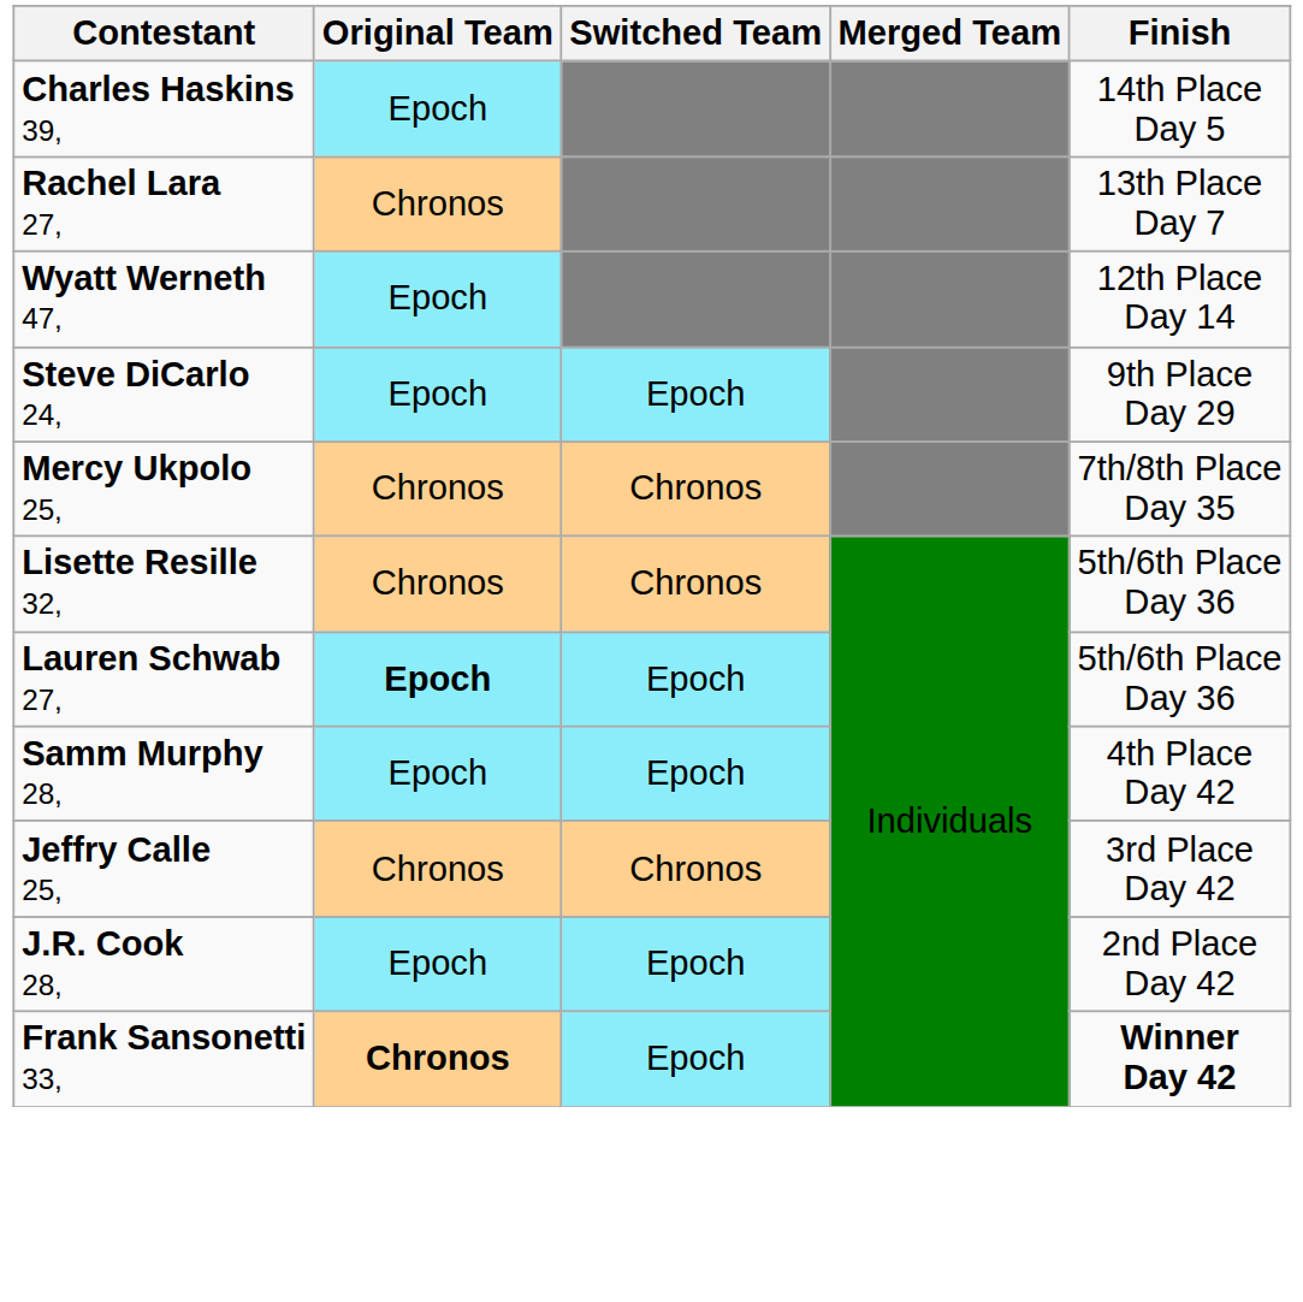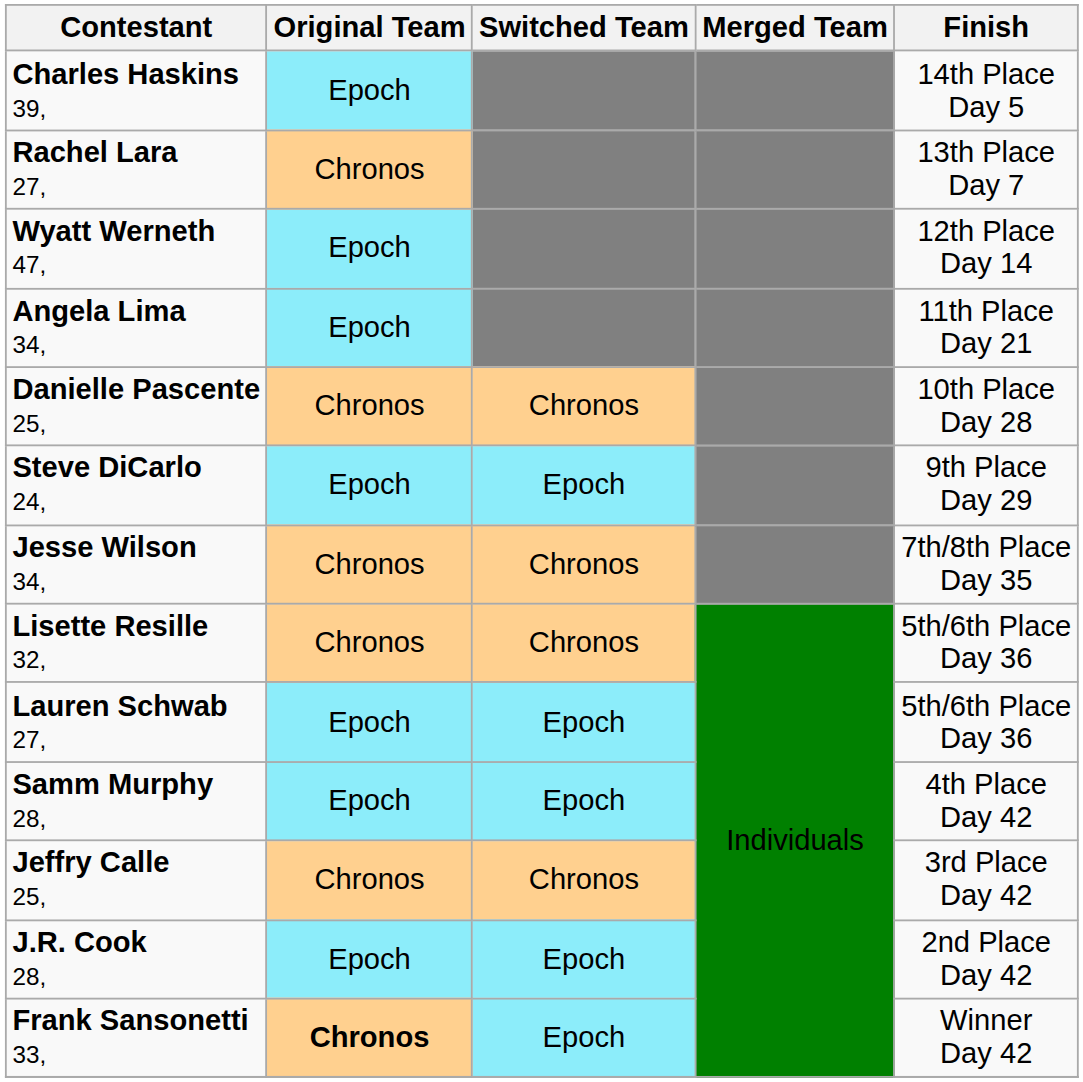+ row: Angela Lima 34, | Epoch | 11th Place Day 21
+ row: Danielle Pascente 25, | Chronos | Chronos | 10th Place Day 28
- row: Mercy Ukpolo 25, | Chronos | Chronos | 7th/8th Place Day 35
+ row: Jesse Wilson 34, | Chronos | Chronos | 7th/8th Place Day 35
Lauren Schwab 27, | Original Team: bold -> normal
Frank Sansonetti 33, | Finish: bold -> normal
